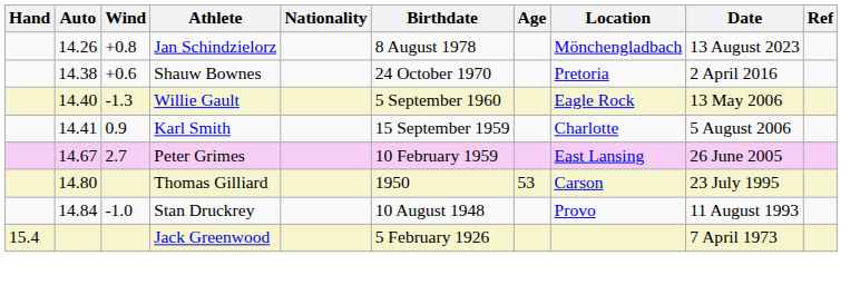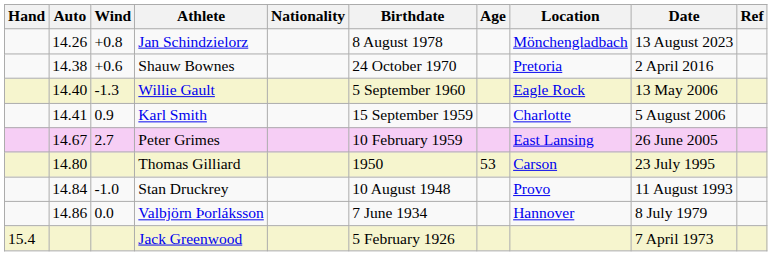+ row: 14.86 | 0.0 | Valbjörn Þorláksson | 7 June 1934 | Hannover | 8 July 1979
